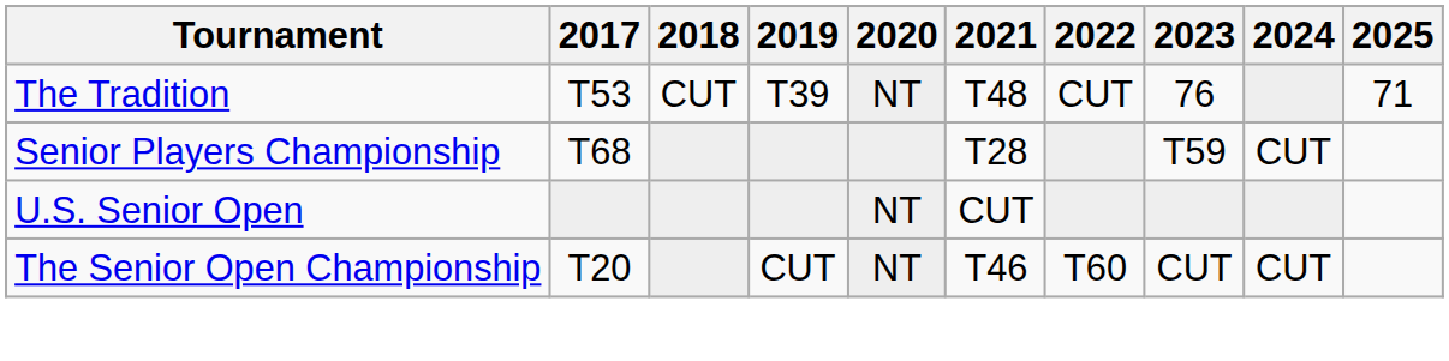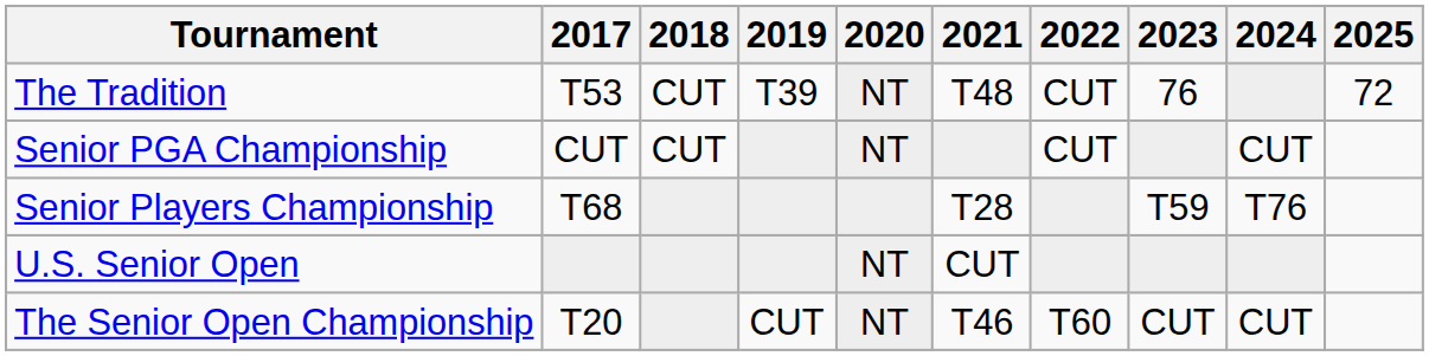The Tradition | 2025: 71 -> 72
+ row: Senior PGA Championship | CUT | CUT | NT | CUT | CUT
Senior Players Championship | 2024: CUT -> T76
